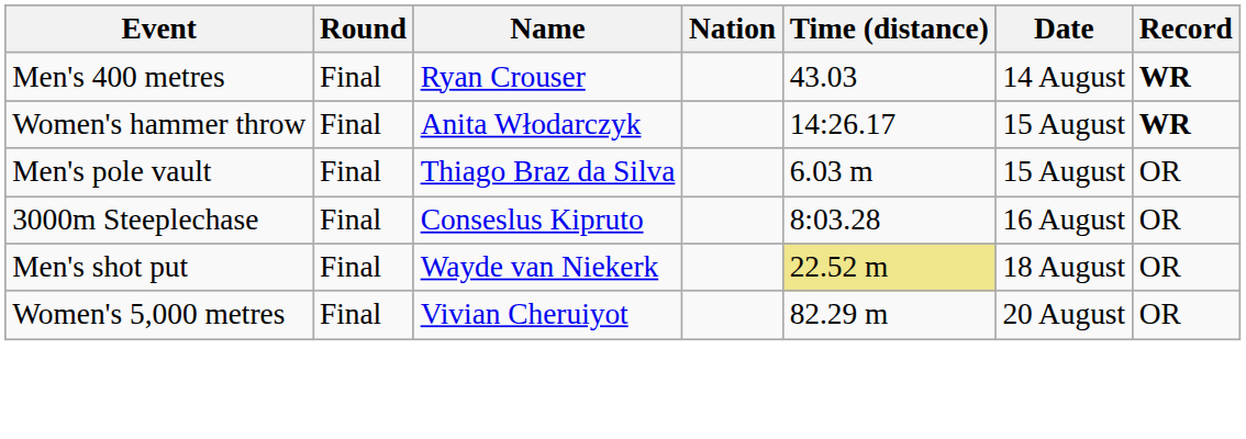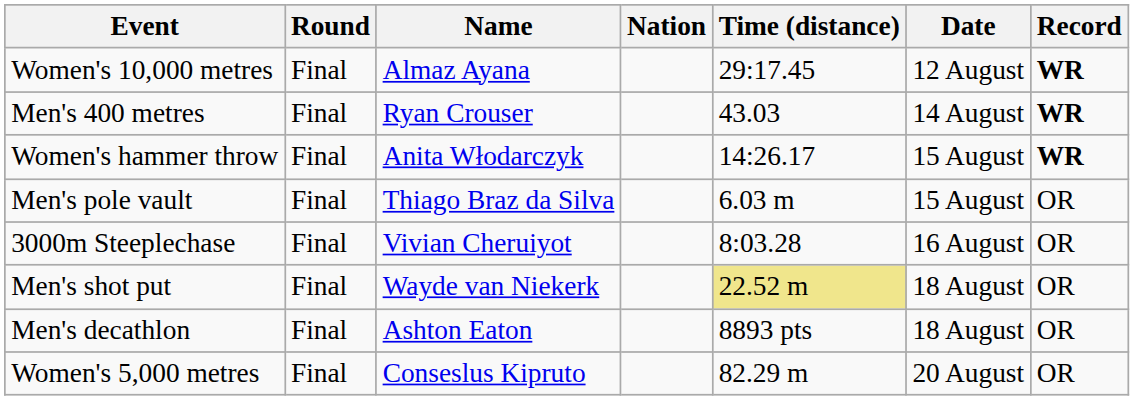+ row: Women's 10,000 metres | Final | Almaz Ayana | 29:17.45 | 12 August | WR
3000m Steeplechase | Name: Conseslus Kipruto -> Vivian Cheruiyot
+ row: Men's decathlon | Final | Ashton Eaton | 8893 pts | 18 August | OR
Women's 5,000 metres | Name: Vivian Cheruiyot -> Conseslus Kipruto
